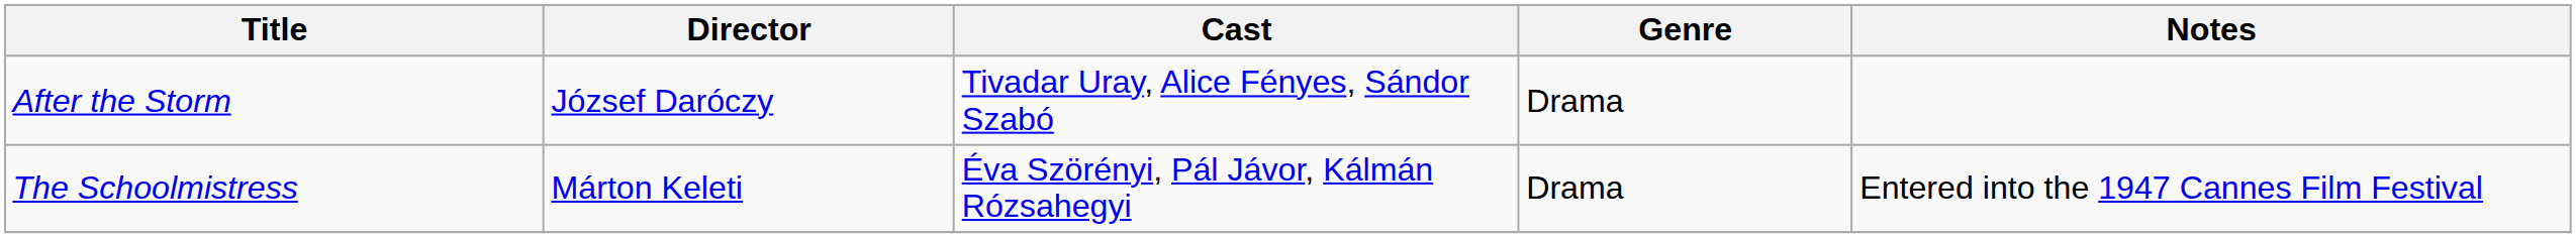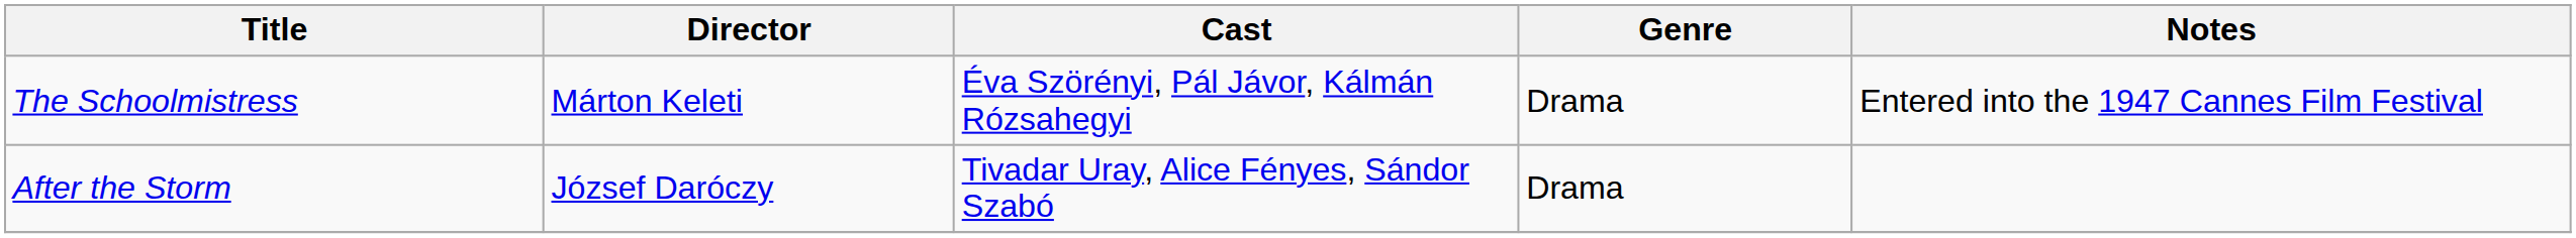rows swapped: After the Storm <-> The Schoolmistress
